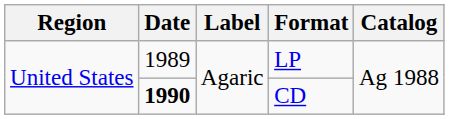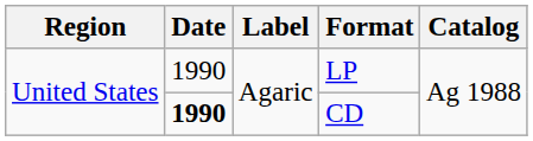LP | Date: 1989 -> 1990
